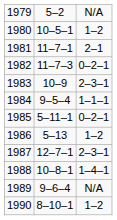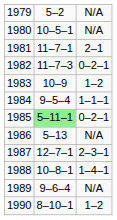1980 | column 3: 1–2 -> N/A
1983 | column 3: 2–3–1 -> 1–2
1985 | column 2: no background -> lightgreen background
1986 | column 3: 1–2 -> N/A
